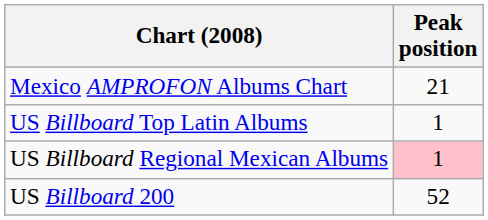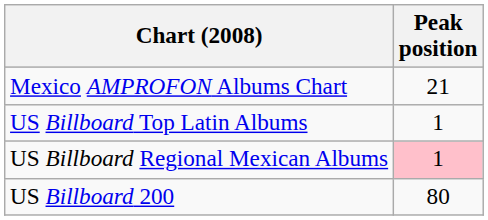US Billboard 200 | Peak position: 52 -> 80
